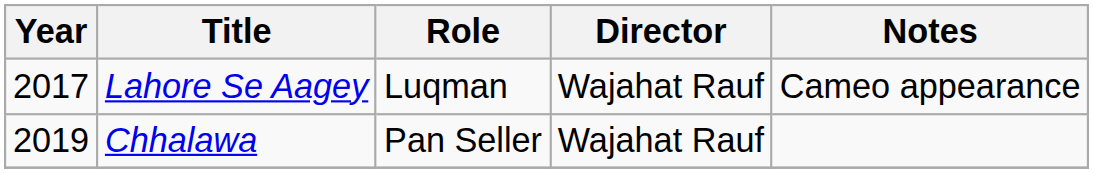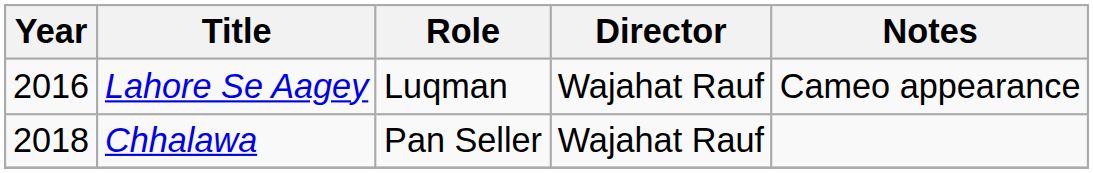Lahore Se Aagey | Year: 2017 -> 2016
Chhalawa | Year: 2019 -> 2018
